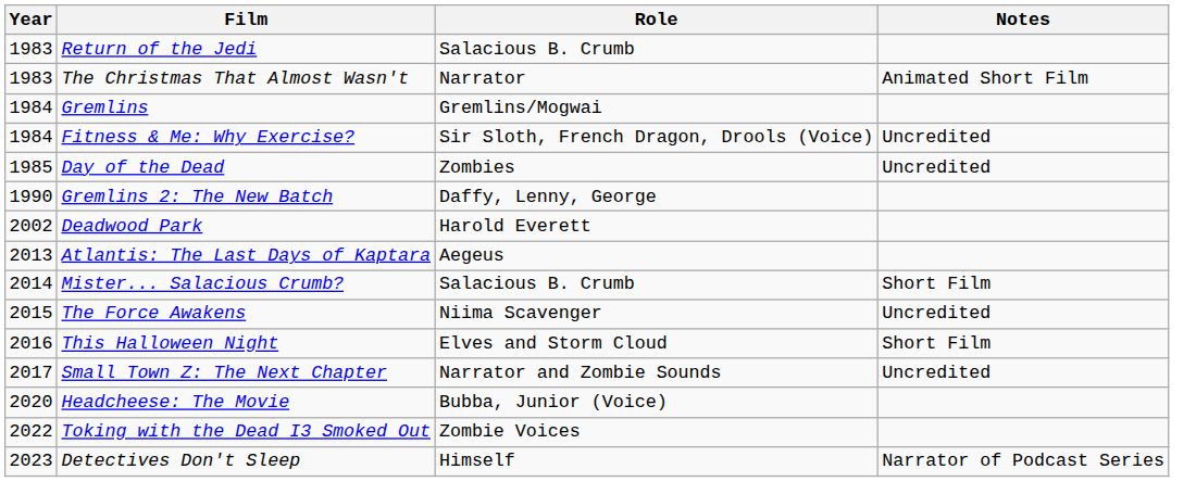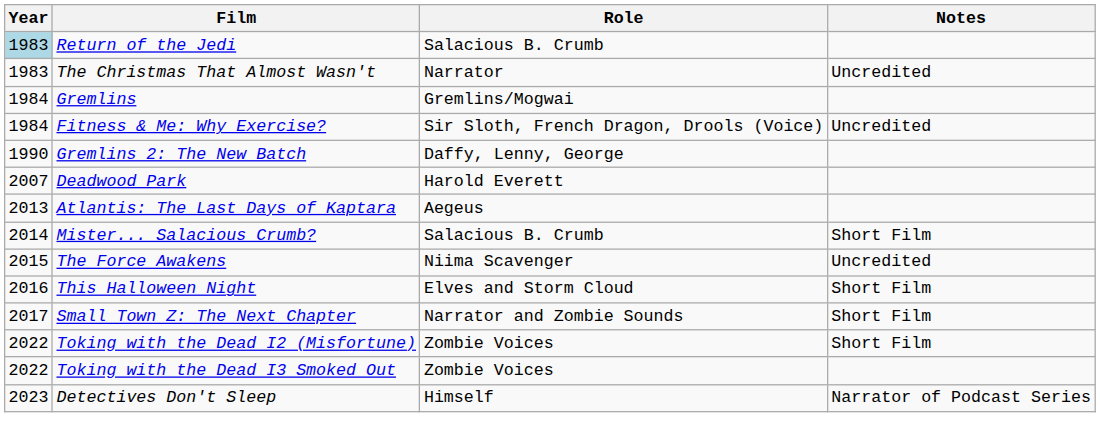Return of the Jedi | Year: no background -> lightblue background
The Christmas That Almost Wasn't | Notes: Animated Short Film -> Uncredited
- row: 1985 | Day of the Dead | Zombies | Uncredited
Deadwood Park | Year: 2002 -> 2007
Small Town Z: The Next Chapter | Notes: Uncredited -> Short Film
- row: 2020 | Headcheese: The Movie | Bubba, Junior (Voice)
+ row: 2022 | Toking with the Dead I2 (Misfortune) | Zombie Voices | Short Film
